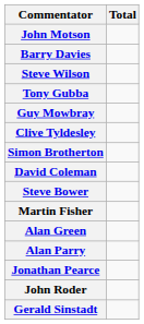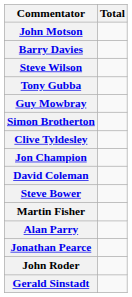rows swapped: Clive Tyldesley <-> Simon Brotherton
+ row: Jon Champion
- row: Alan Green
